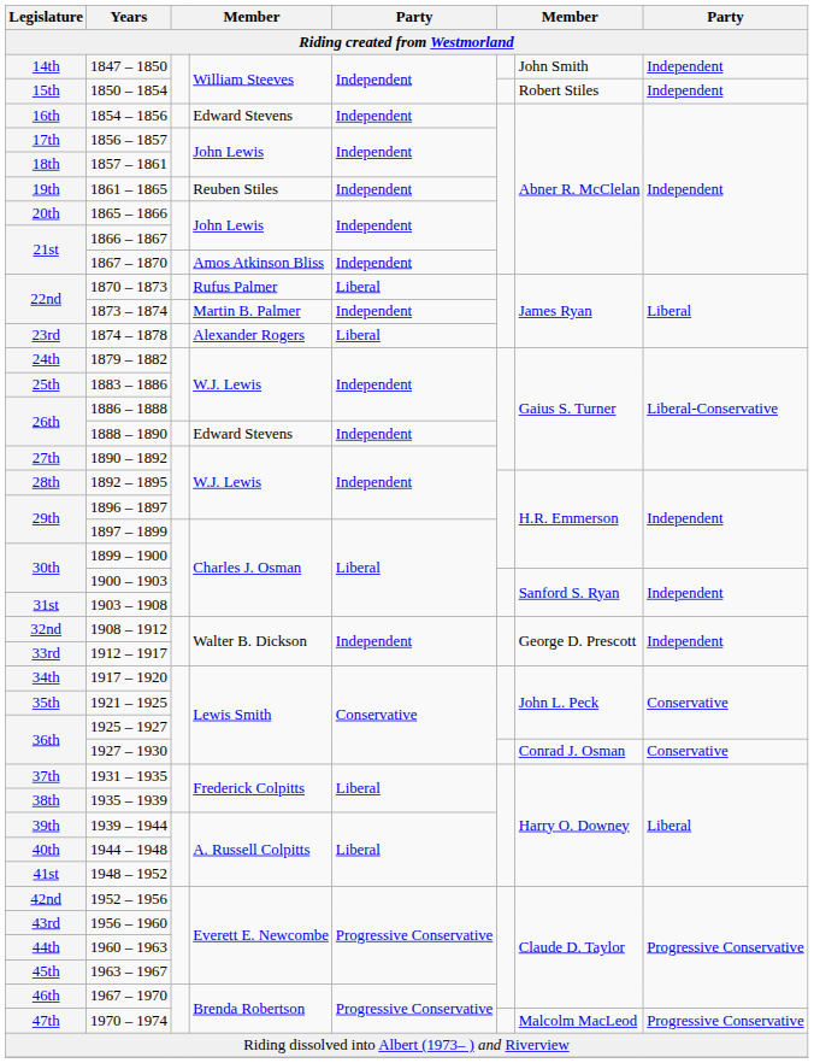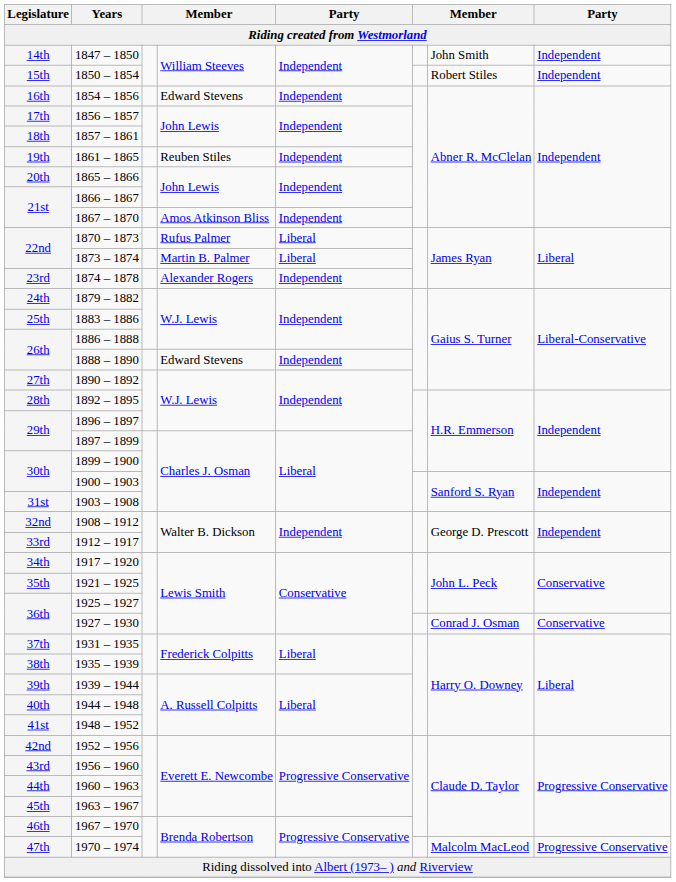1873 – 1874 | column 5: Independent -> Liberal
1874 – 1878 | column 5: Liberal -> Independent
